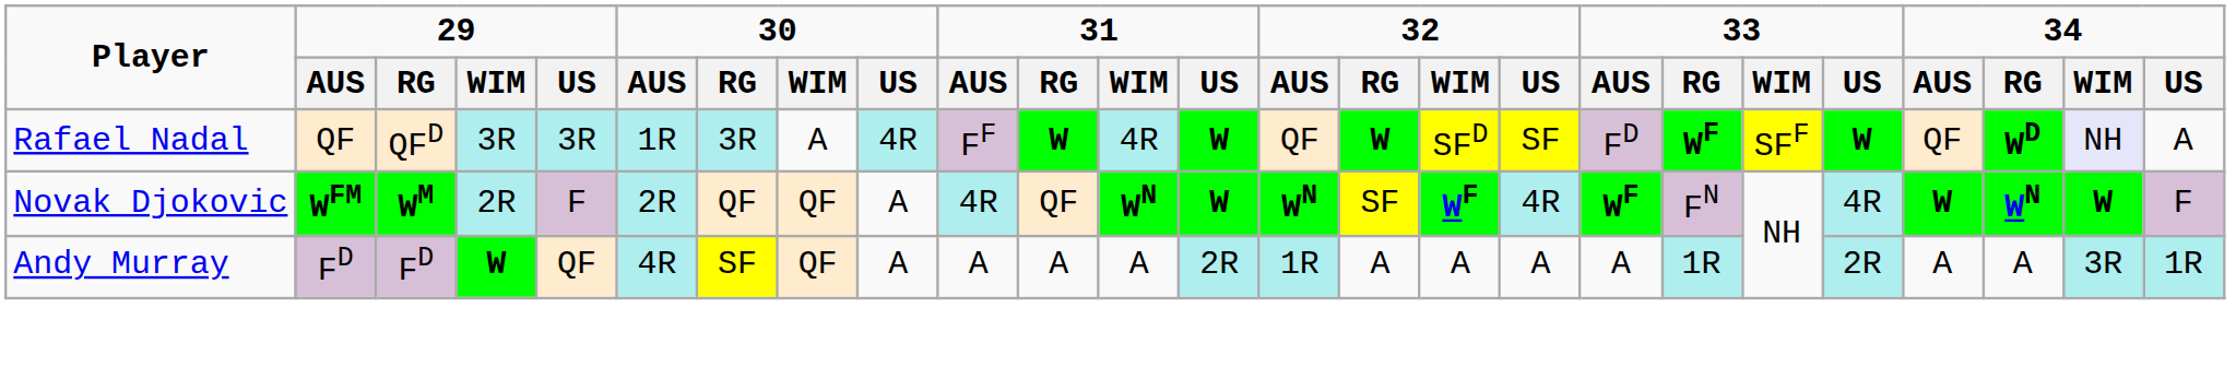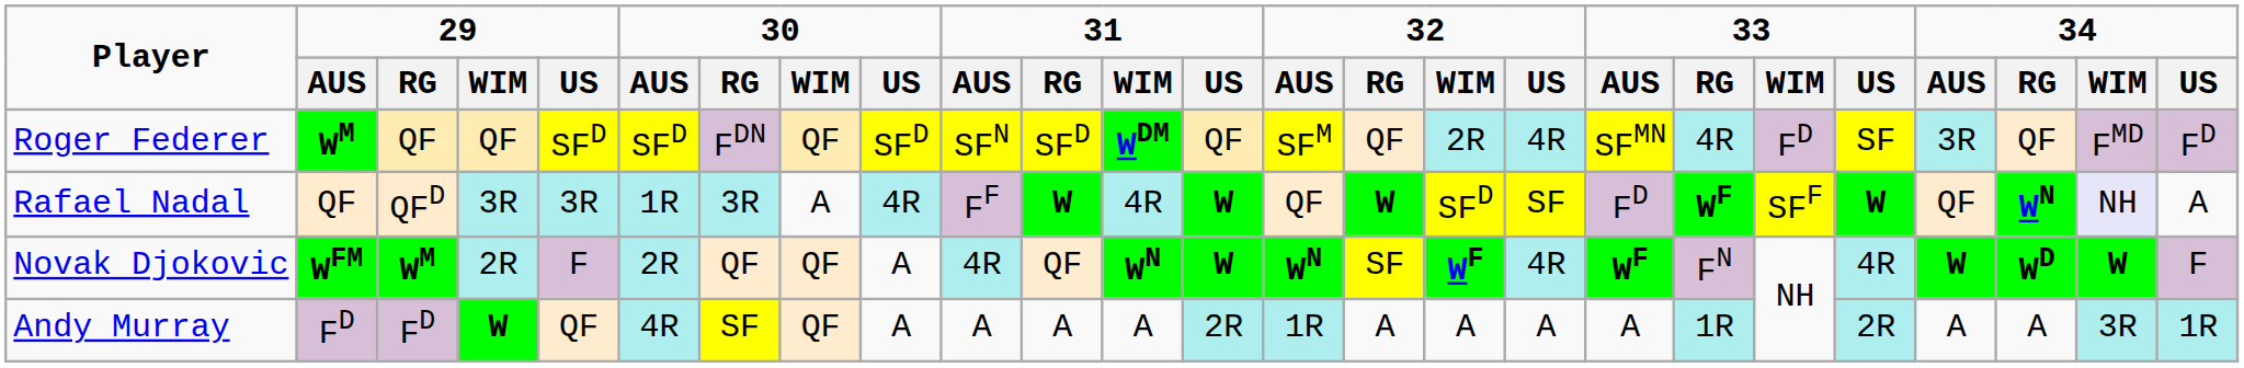+ row: Roger Federer | WM | QF | QF | SFD | SFD | FDN | QF | SFD | SFN | SFD | WDM | QF | SFM | QF | 2R | 4R | SFMN | 4R | FD | SF | 3R | QF | FMD | FD
Rafael Nadal | 34 / RG: WD -> WN
Novak Djokovic | 34 / RG: WN -> WD
